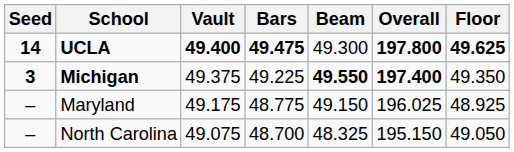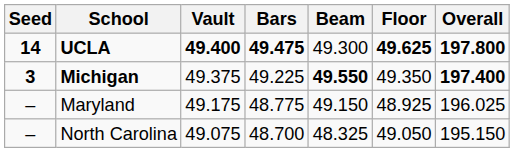columns swapped: Floor <-> Overall
